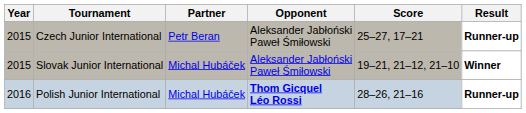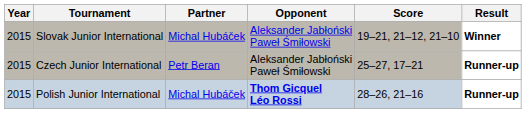rows swapped: Slovak Junior International <-> Czech Junior International
Polish Junior International | Year: 2016 -> 2015
